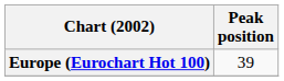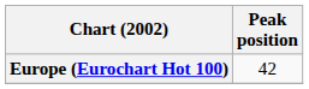Europe (Eurochart Hot 100) | Peak position: 39 -> 42
